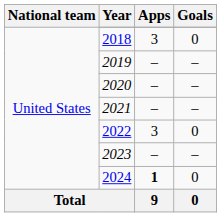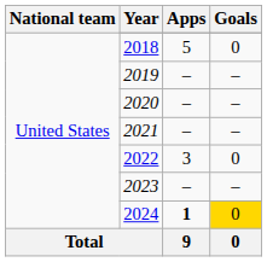2018 | Apps: 3 -> 5
2024 | Goals: no background -> gold background
